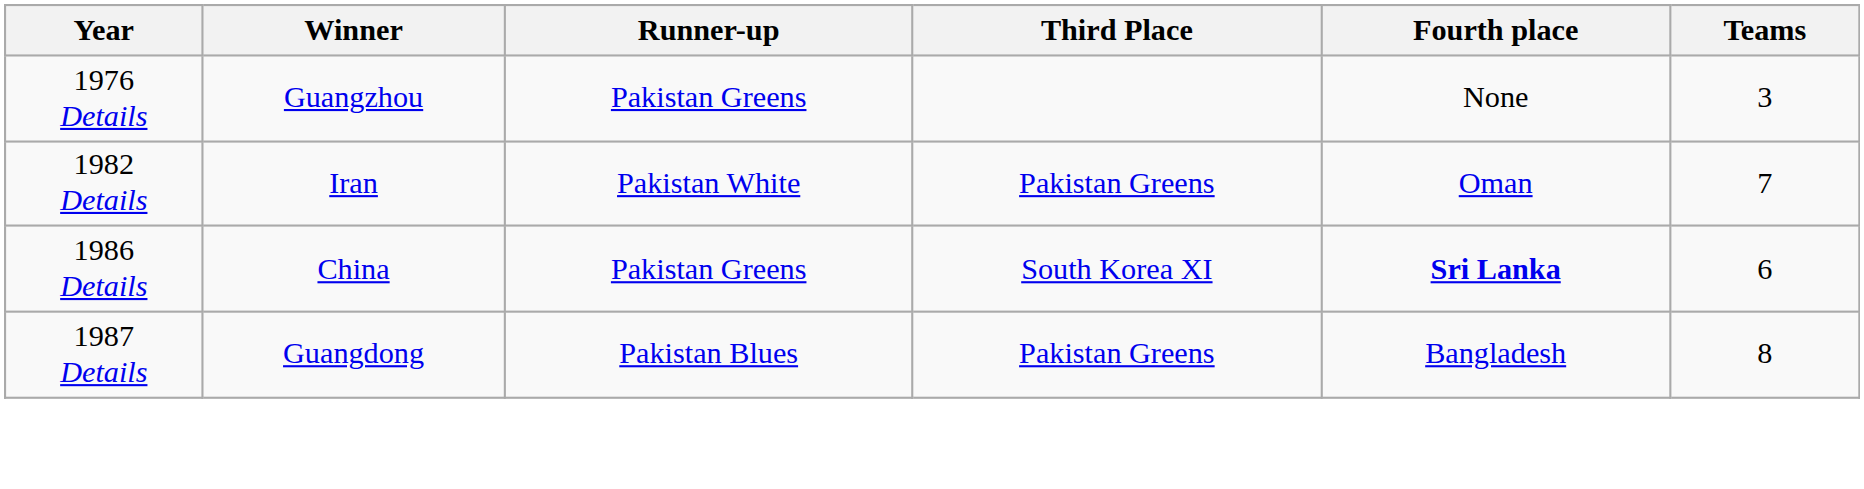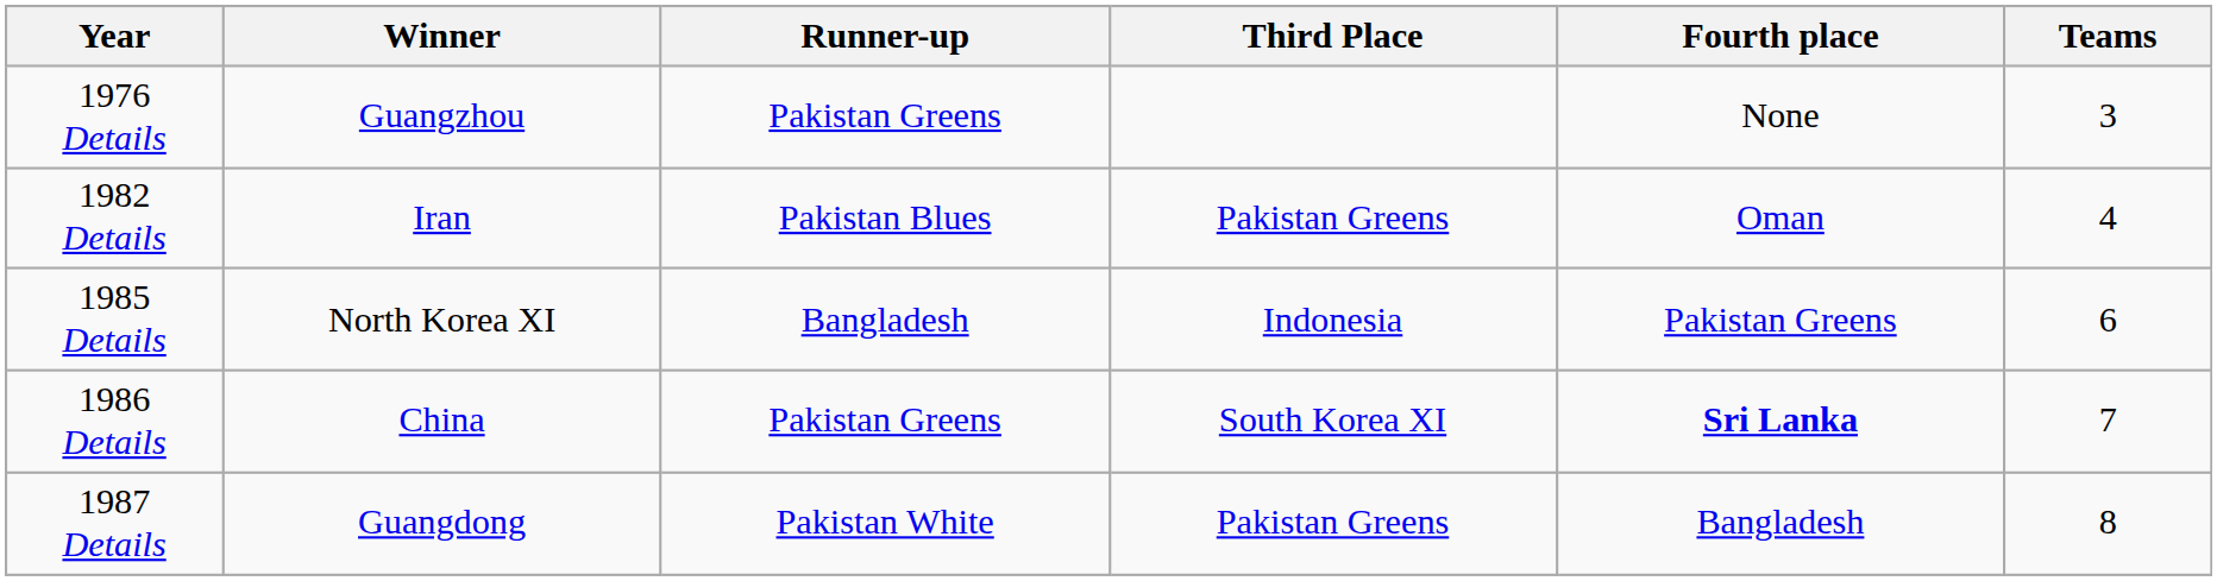1982 Details | Runner-up: Pakistan White -> Pakistan Blues
1982 Details | Teams: 7 -> 4
+ row: 1985 Details | North Korea XI | Bangladesh | Indonesia | Pakistan Greens | 6
1986 Details | Teams: 6 -> 7
1987 Details | Runner-up: Pakistan Blues -> Pakistan White
